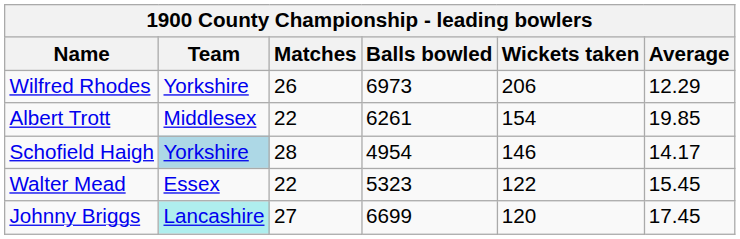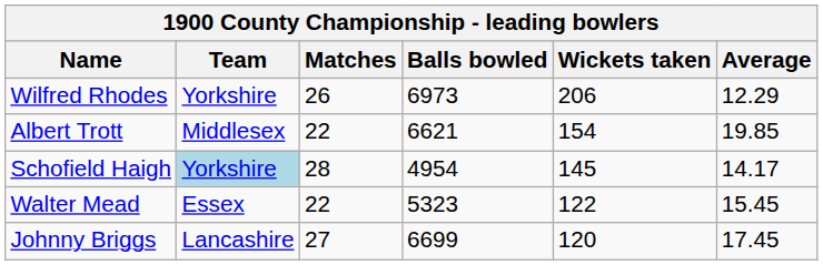Albert Trott | Balls bowled: 6261 -> 6621
Schofield Haigh | Wickets taken: 146 -> 145
Johnny Briggs | Team: paleturquoise background -> no background
